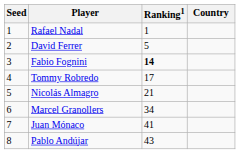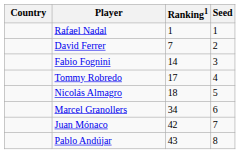columns swapped: Country <-> Seed
David Ferrer | Ranking1: 5 -> 7
Fabio Fognini | Ranking1: bold -> normal
Nicolás Almagro | Ranking1: 21 -> 18
Juan Mónaco | Ranking1: 41 -> 42
